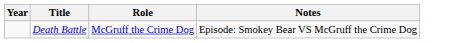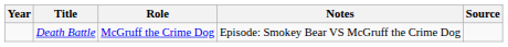+ column: Source
